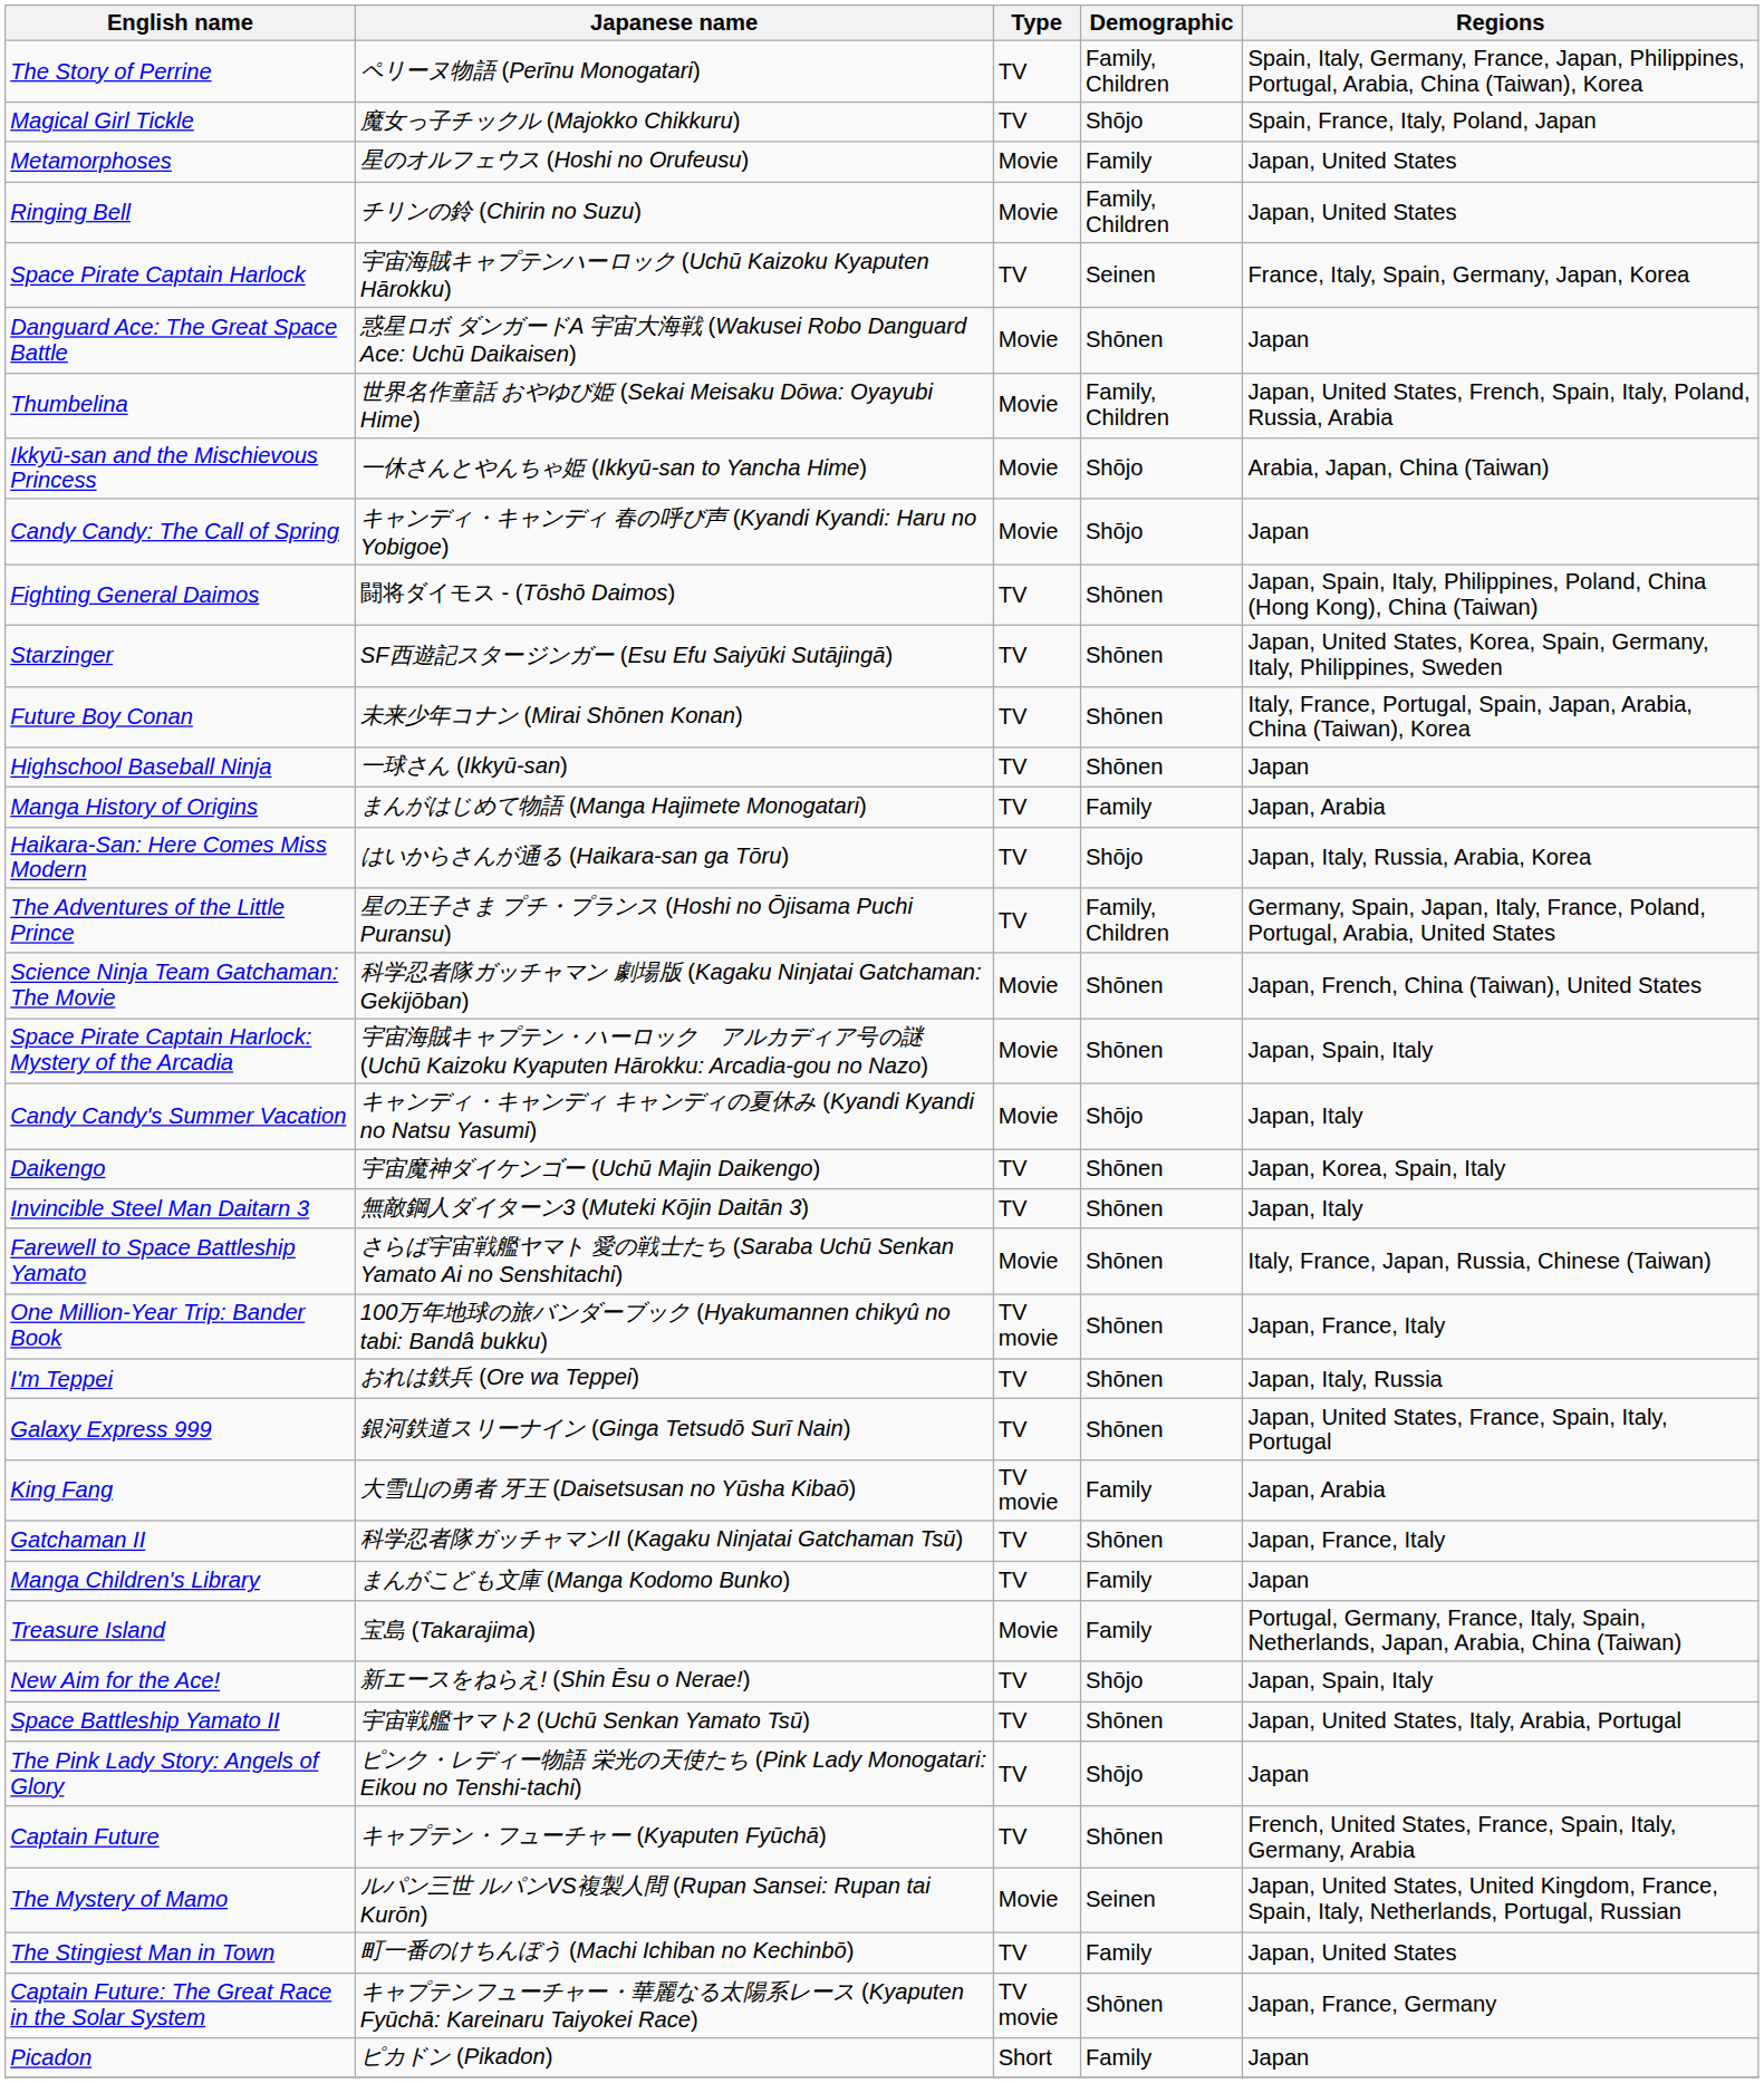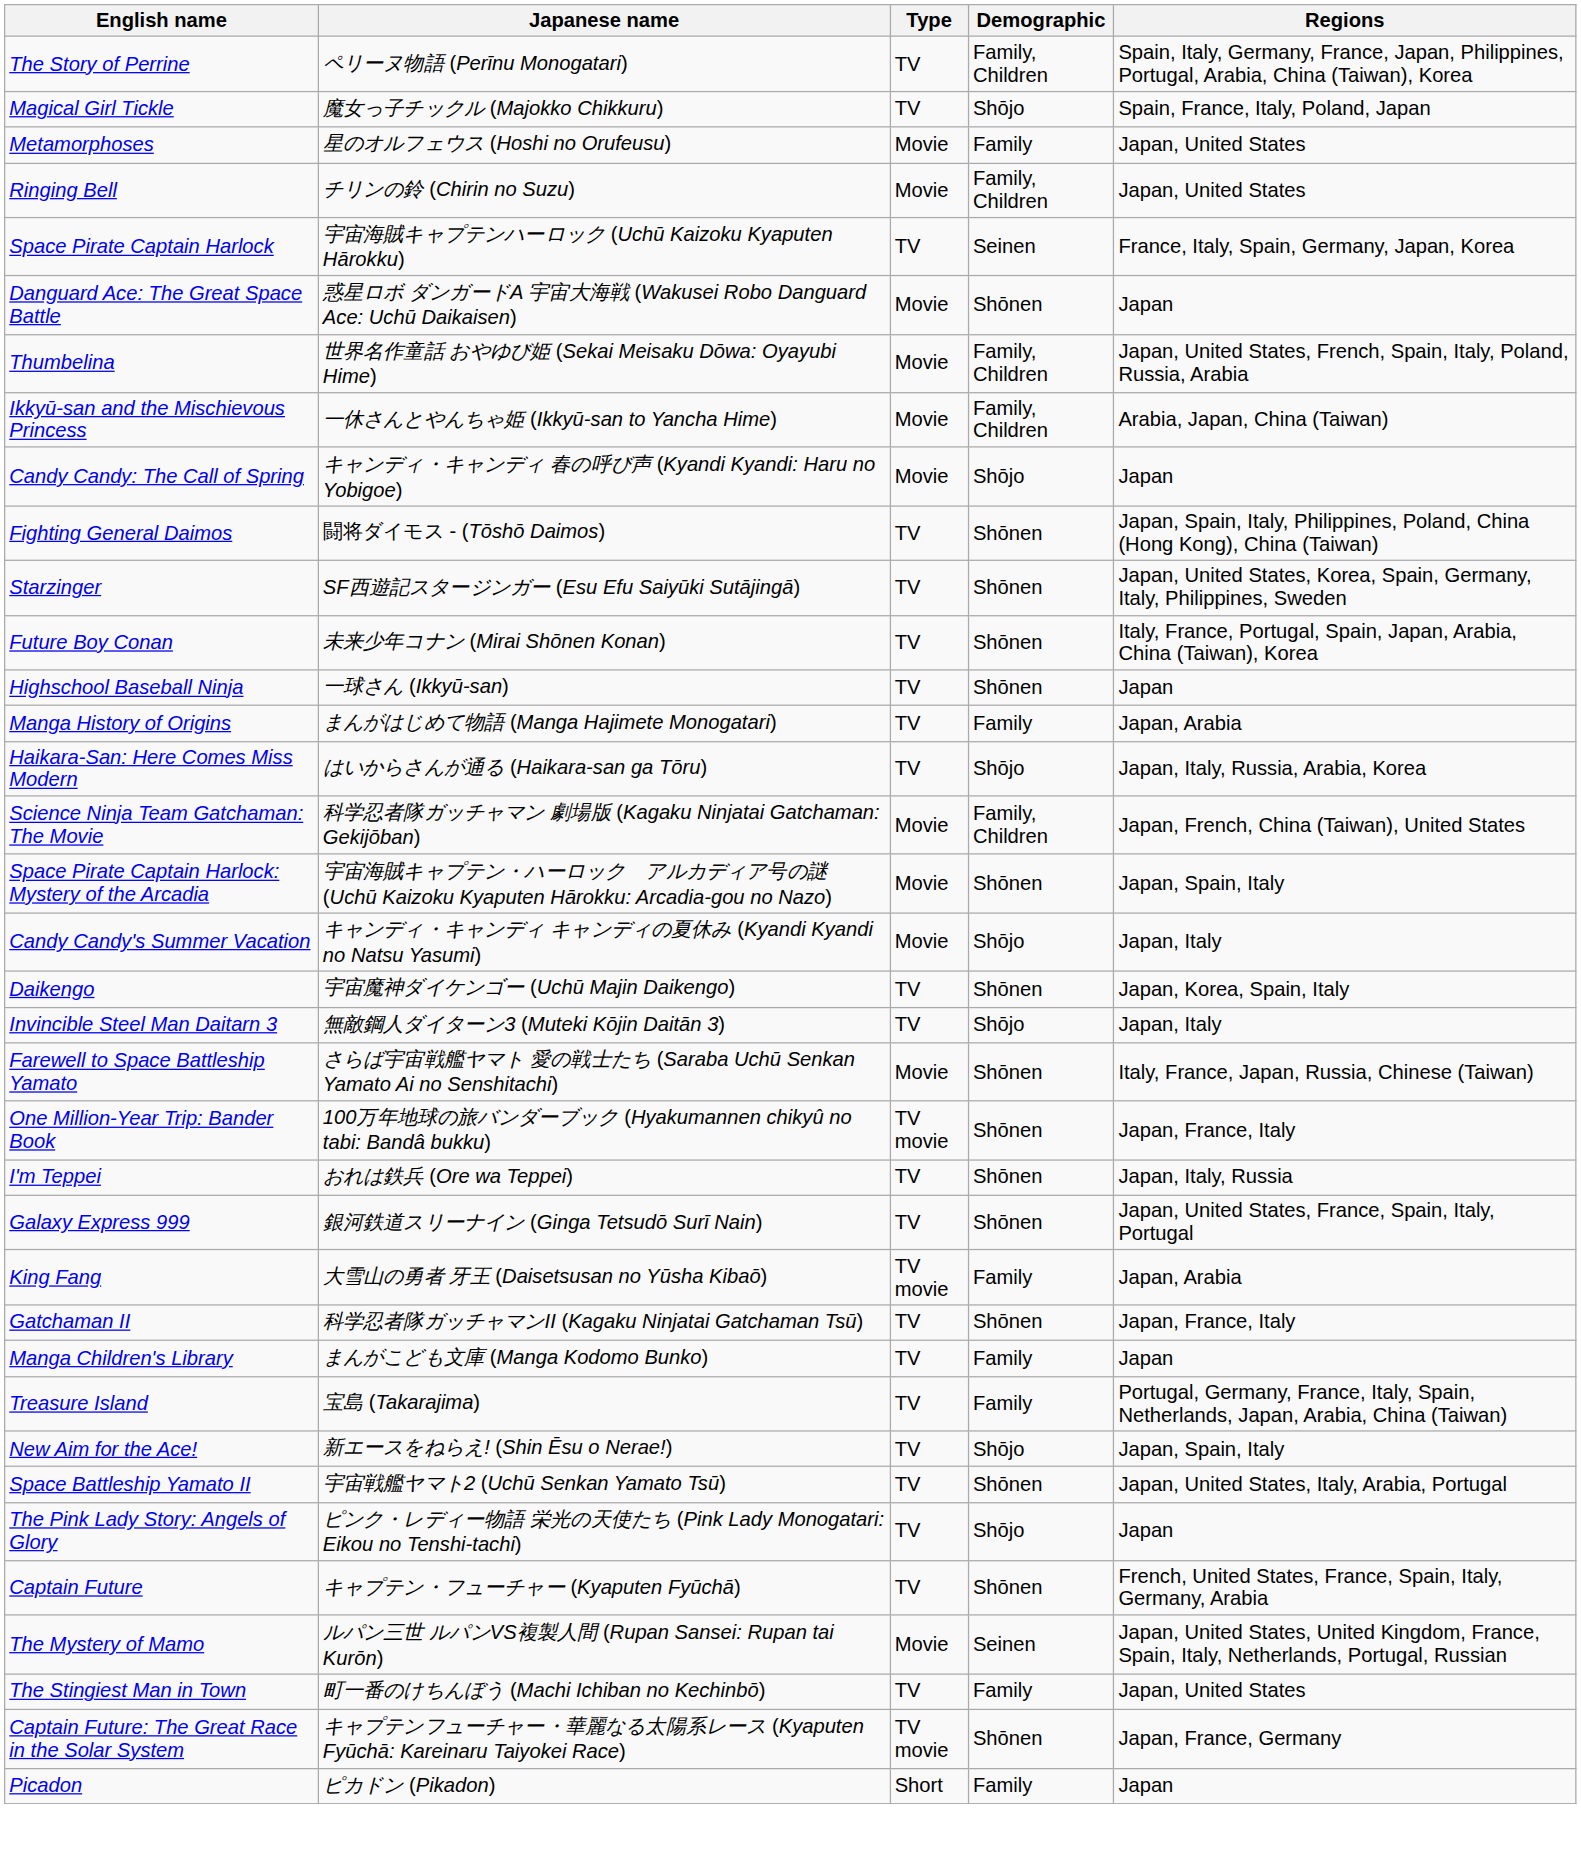Ikkyū-san and the Mischievous Princess | Demographic: Shōjo -> Family, Children
- row: The Adventures of the Little Prince | 星の王子さま プチ・プランス (Hoshi no Ōjisama Puchi Puransu) | TV | Family, Children | Germany, Spain, Japan, Italy, France, Poland, Portugal, Arabia, United States
Science Ninja Team Gatchaman: The Movie | Demographic: Shōnen -> Family, Children
Invincible Steel Man Daitarn 3 | Demographic: Shōnen -> Shōjo
Treasure Island | Type: Movie -> TV
